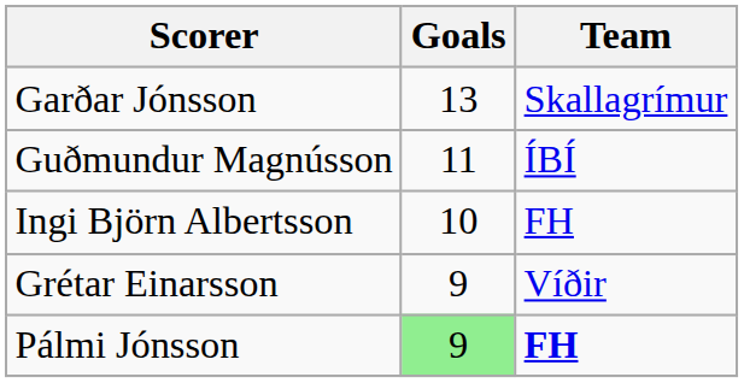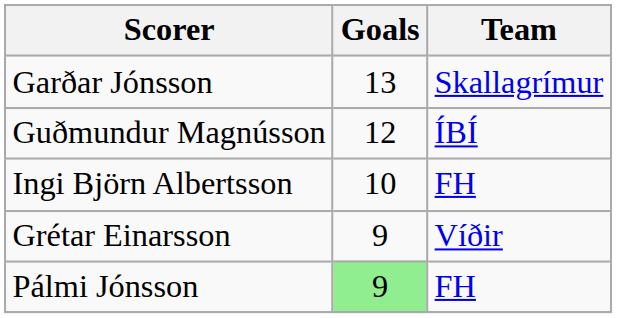Guðmundur Magnússon | Goals: 11 -> 12
Pálmi Jónsson | Team: bold -> normal
